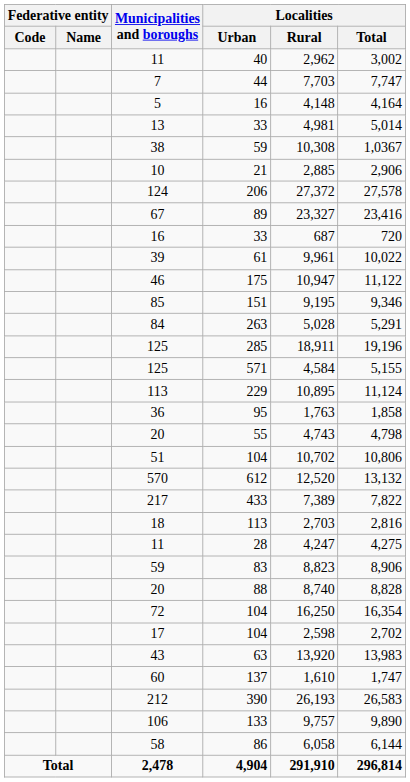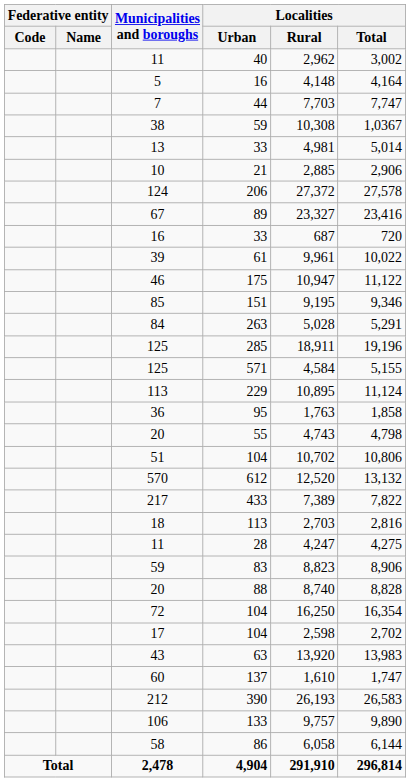rows swapped: 7 <-> 5
rows swapped: 13 <-> 38
